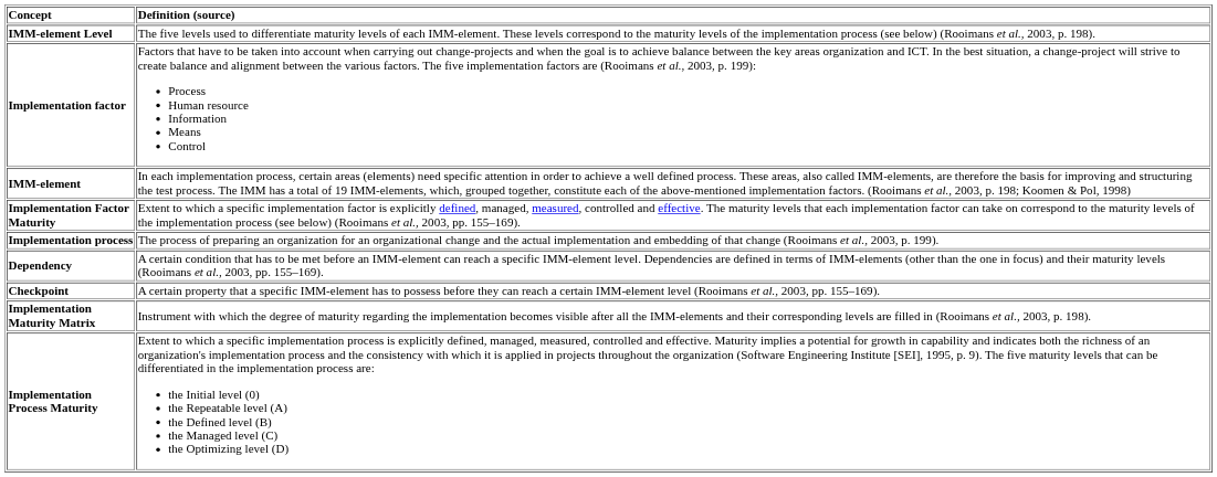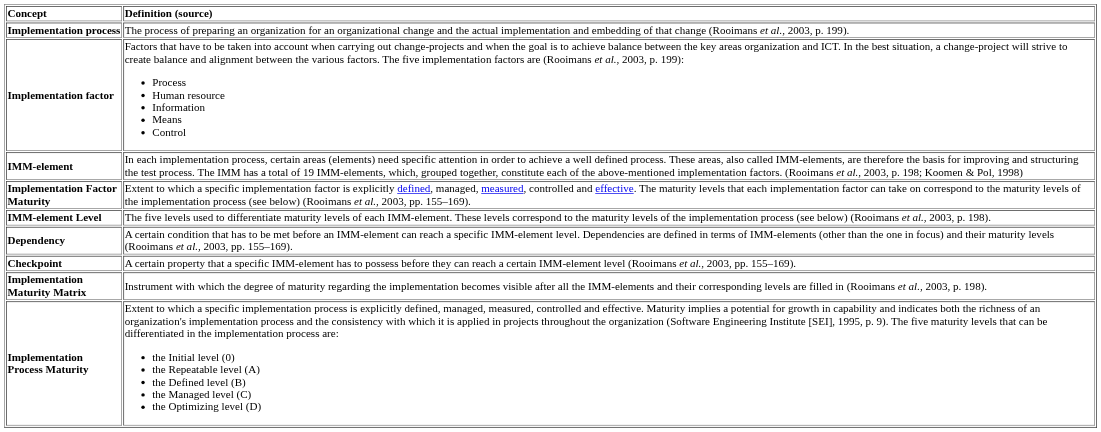rows swapped: Implementation process <-> IMM-element Level
